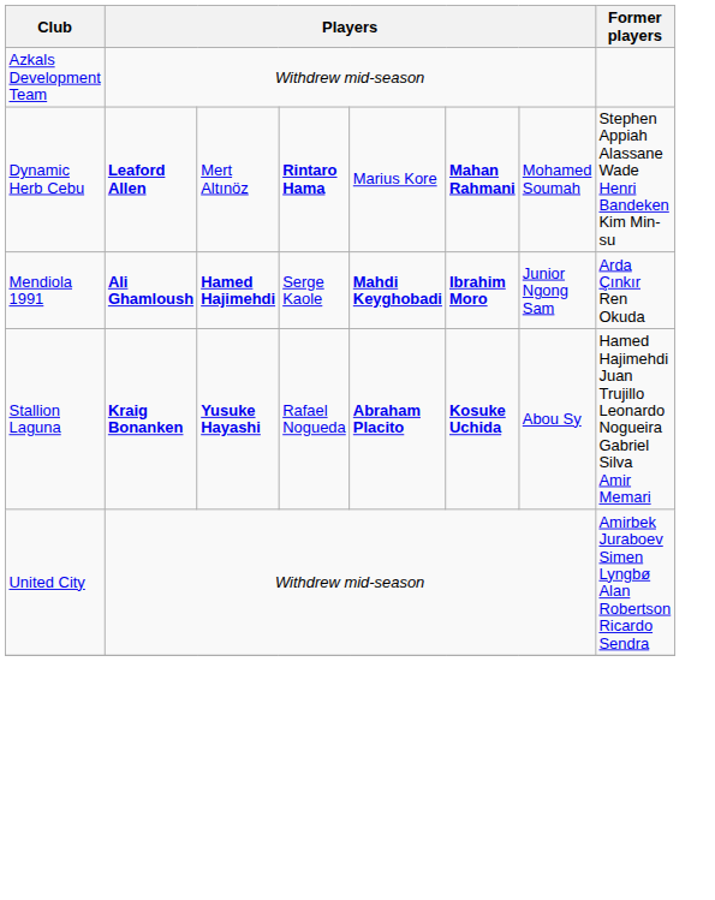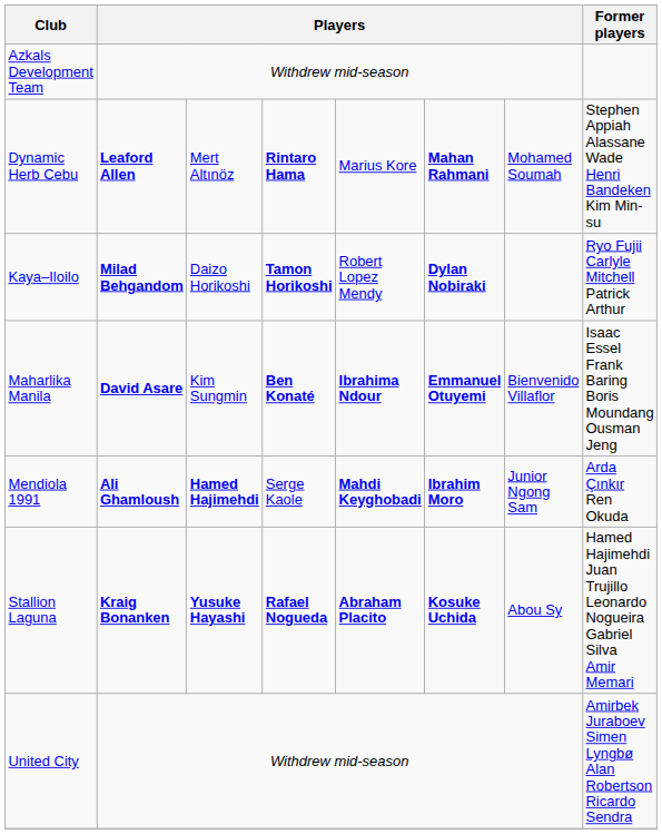+ row: Kaya–Iloilo | Milad Behgandom | Daizo Horikoshi | Tamon Horikoshi | Robert Lopez Mendy | Dylan Nobiraki | Ryo Fujii Carlyle Mitchell Patrick Arthur
+ row: Maharlika Manila | David Asare | Kim Sungmin | Ben Konaté | Ibrahima Ndour | Emmanuel Otuyemi | Bienvenido Villaflor | Isaac Essel Frank Baring Boris Moundang Ousman Jeng
Stallion Laguna | column 4: normal -> bold
